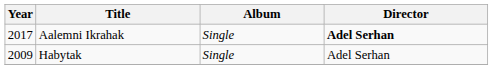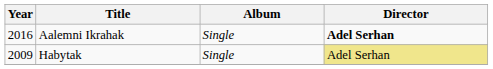Aalemni Ikrahak | Year: 2017 -> 2016
Habytak | Director: no background -> khaki background
